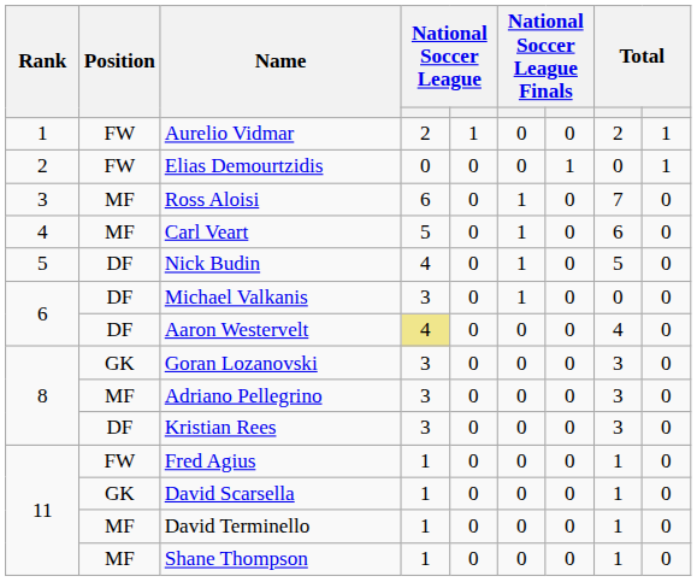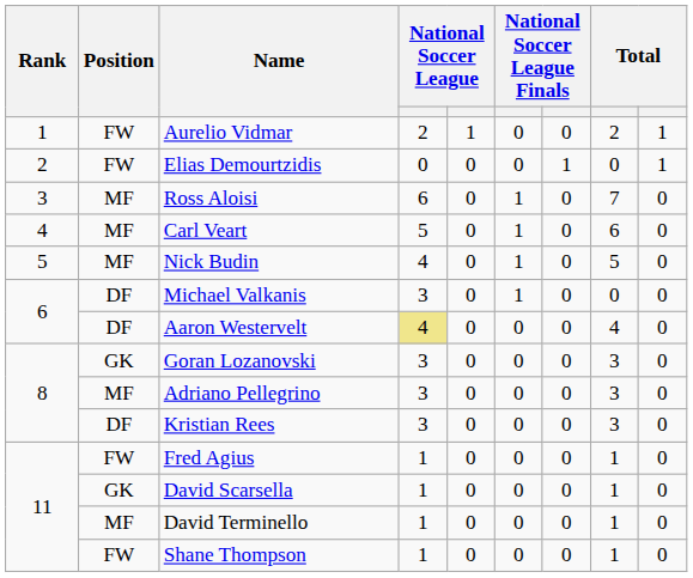Nick Budin | Position: DF -> MF
Shane Thompson | Position: MF -> FW
